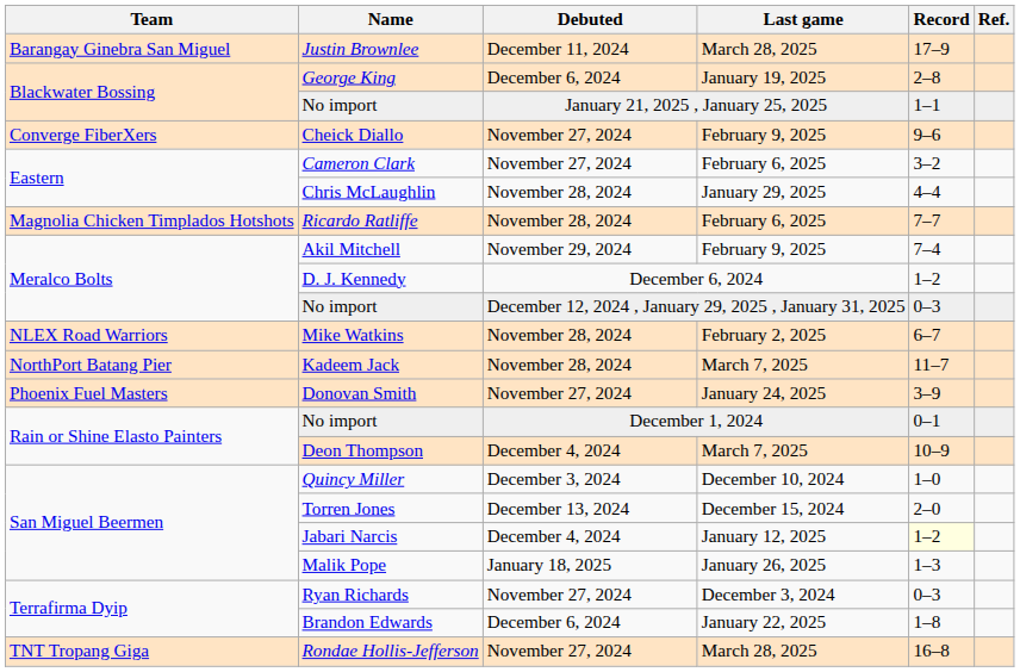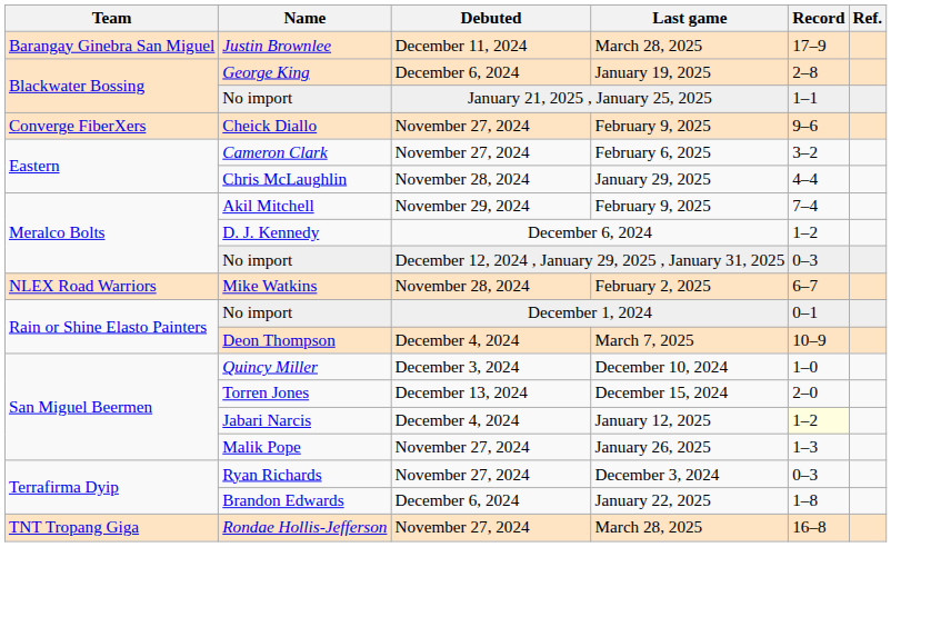- row: Magnolia Chicken Timplados Hotshots | Ricardo Ratliffe | November 28, 2024 | February 6, 2025 | 7–7
- row: NorthPort Batang Pier | Kadeem Jack | November 28, 2024 | March 7, 2025 | 11–7
- row: Phoenix Fuel Masters | Donovan Smith | November 27, 2024 | January 24, 2025 | 3–9
Malik Pope | Debuted: January 18, 2025 -> November 27, 2024
